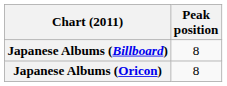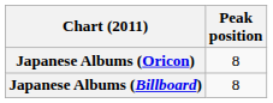rows swapped: Japanese Albums (Billboard) <-> Japanese Albums (Oricon)
